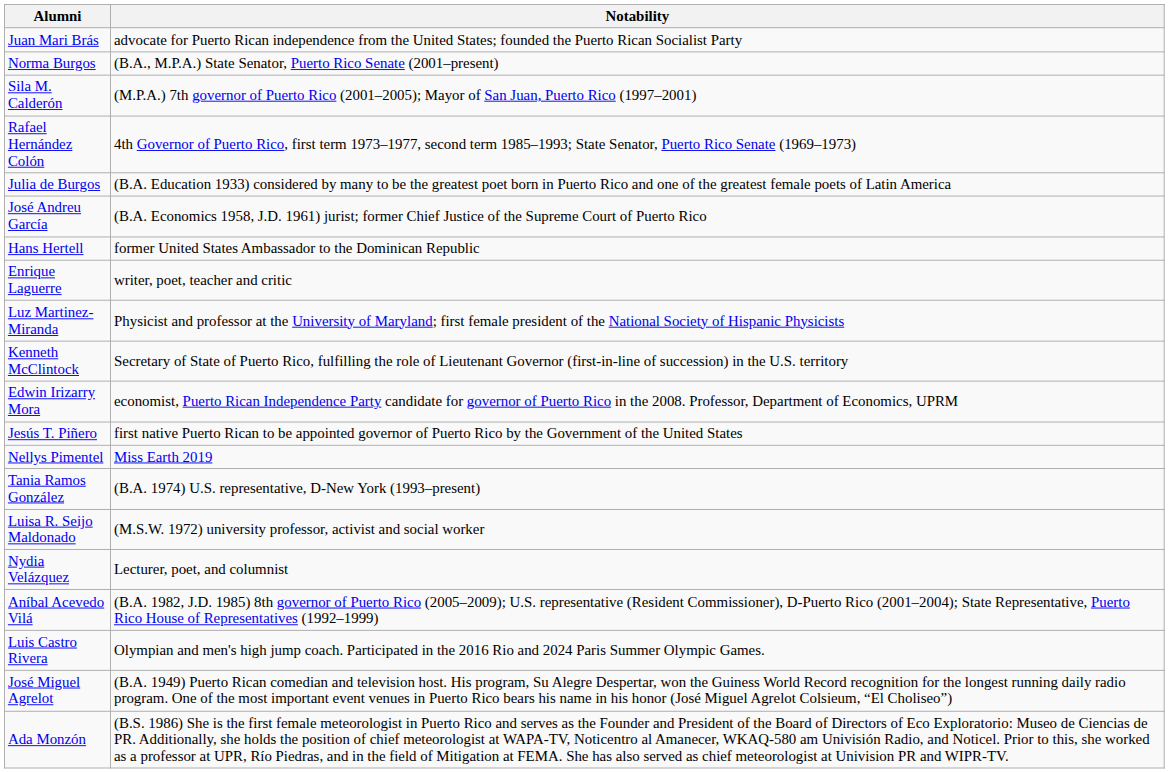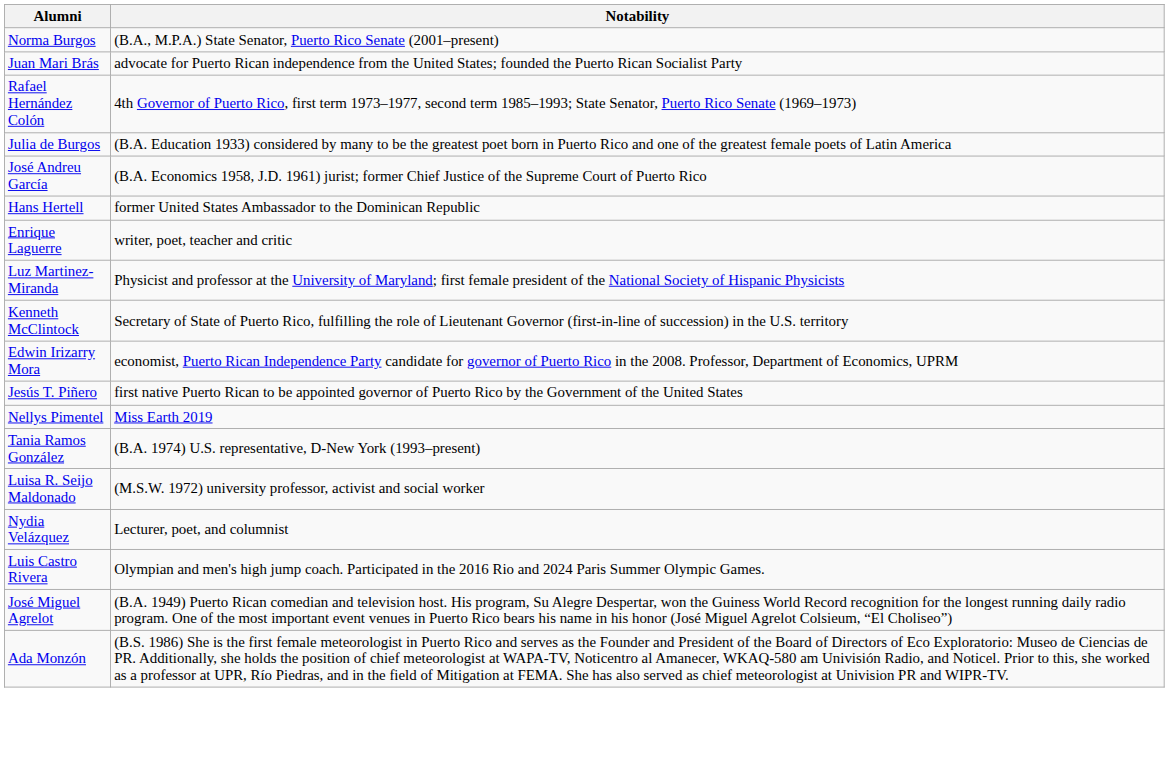rows swapped: Juan Mari Brás <-> Norma Burgos
- row: Sila M. Calderón | (M.P.A.) 7th governor of Puerto Rico (2001–2005); Mayor of San Juan, Puerto Rico (1997–2001)
- row: Aníbal Acevedo Vilá | (B.A. 1982, J.D. 1985) 8th governor of Puerto Rico (2005–2009); U.S. representative (Resident Commissioner), D-Puerto Rico (2001–2004); State Representative, Puerto Rico House of Representatives (1992–1999)
